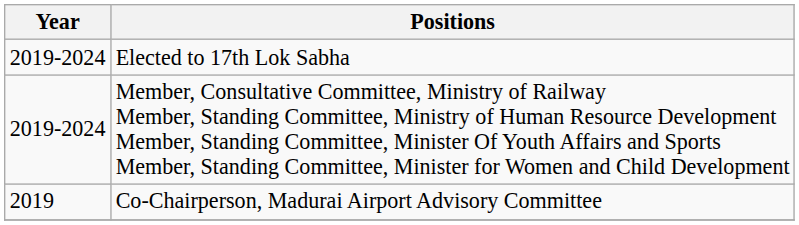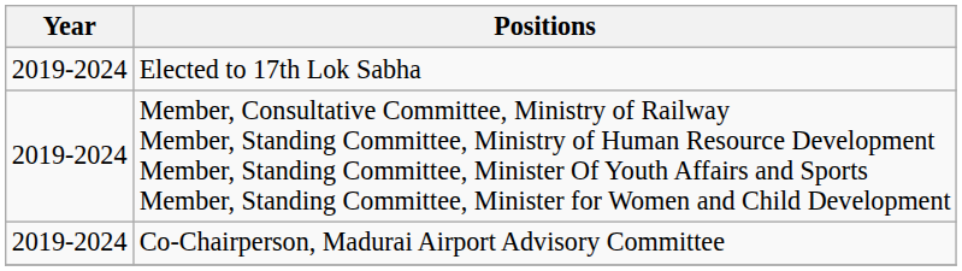Co-Chairperson, Madurai Airport Advisory Committee | Year: 2019 -> 2019-2024
